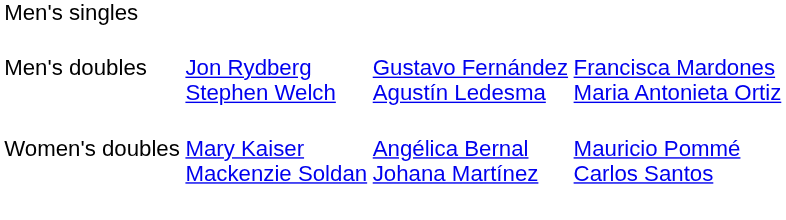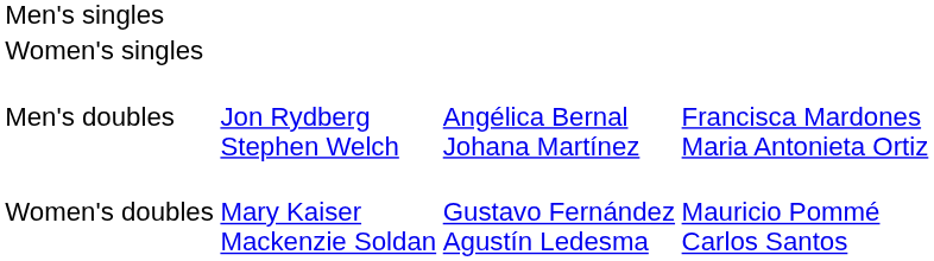+ row: Women's singles
Men's doubles | column 3: Gustavo Fernández Agustín Ledesma -> Angélica Bernal Johana Martínez
Women's doubles | column 3: Angélica Bernal Johana Martínez -> Gustavo Fernández Agustín Ledesma
